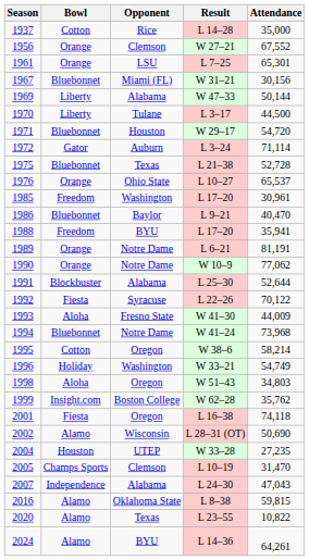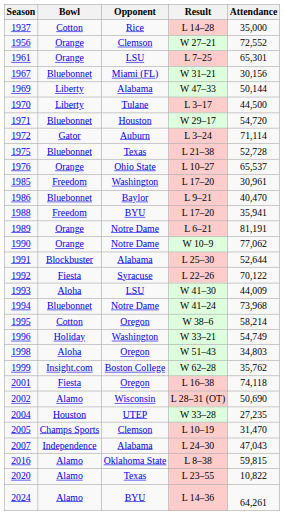1956 | Attendance: 67,552 -> 72,552
1993 | Opponent: Fresno State -> LSU
